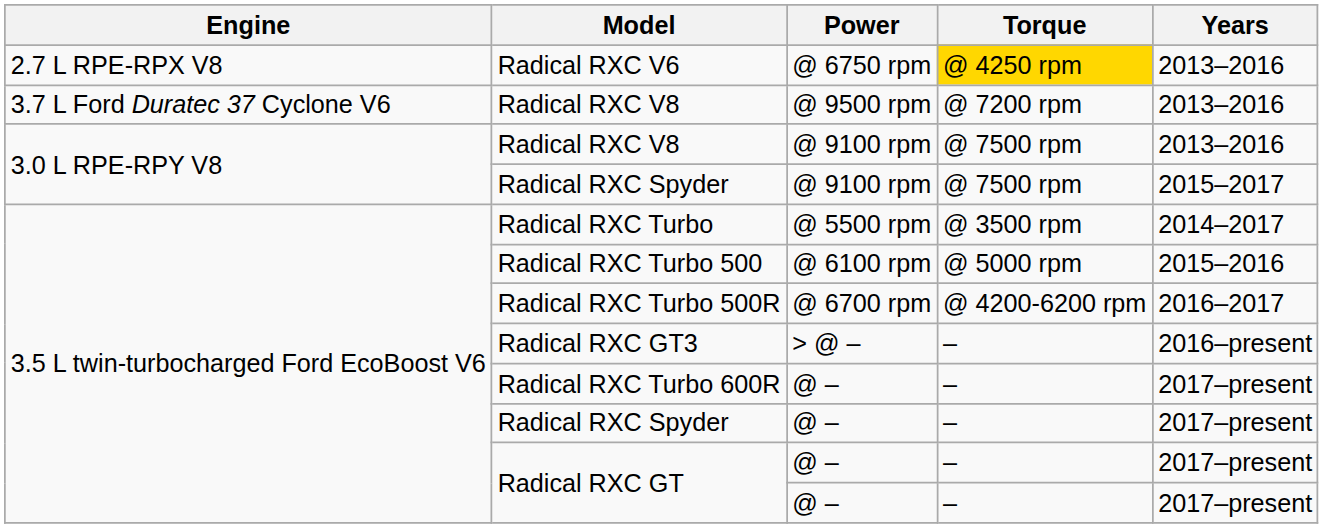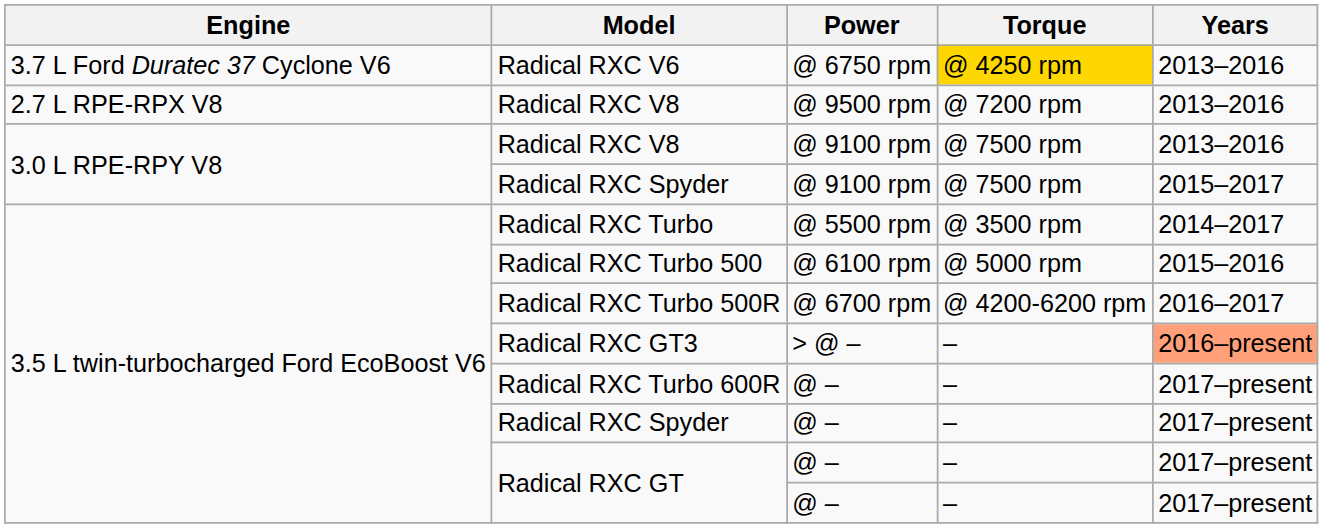Radical RXC V6 | Engine: 2.7 L RPE-RPX V8 -> 3.7 L Ford Duratec 37 Cyclone V6
Radical RXC V8 / @ 9500 rpm | Engine: 3.7 L Ford Duratec 37 Cyclone V6 -> 2.7 L RPE-RPX V8
Radical RXC GT3 | Years: no background -> lightsalmon background
